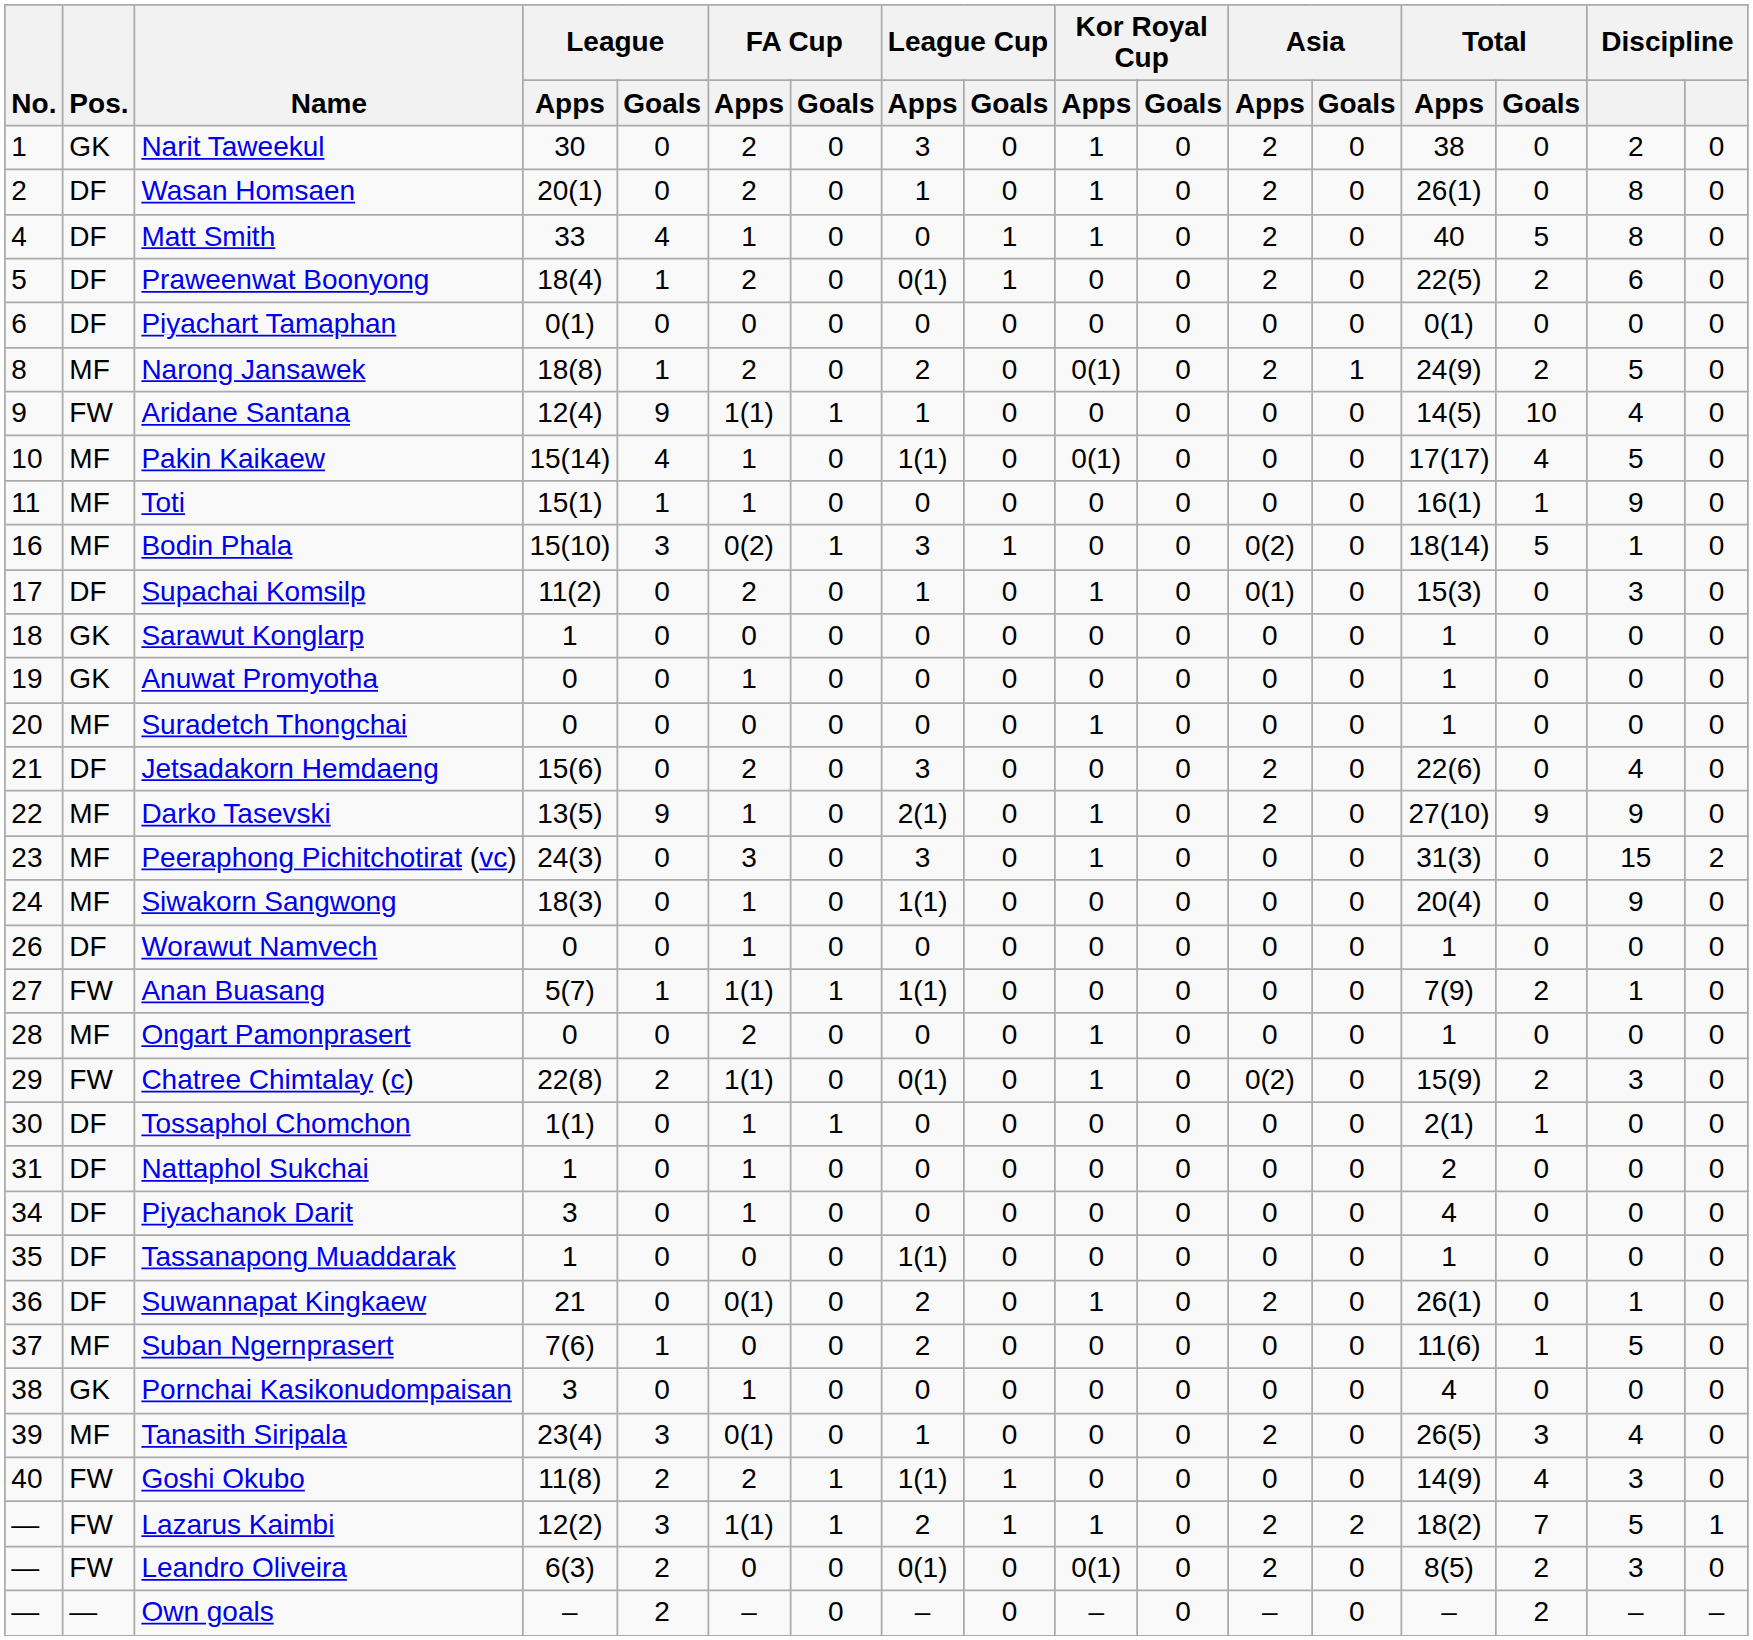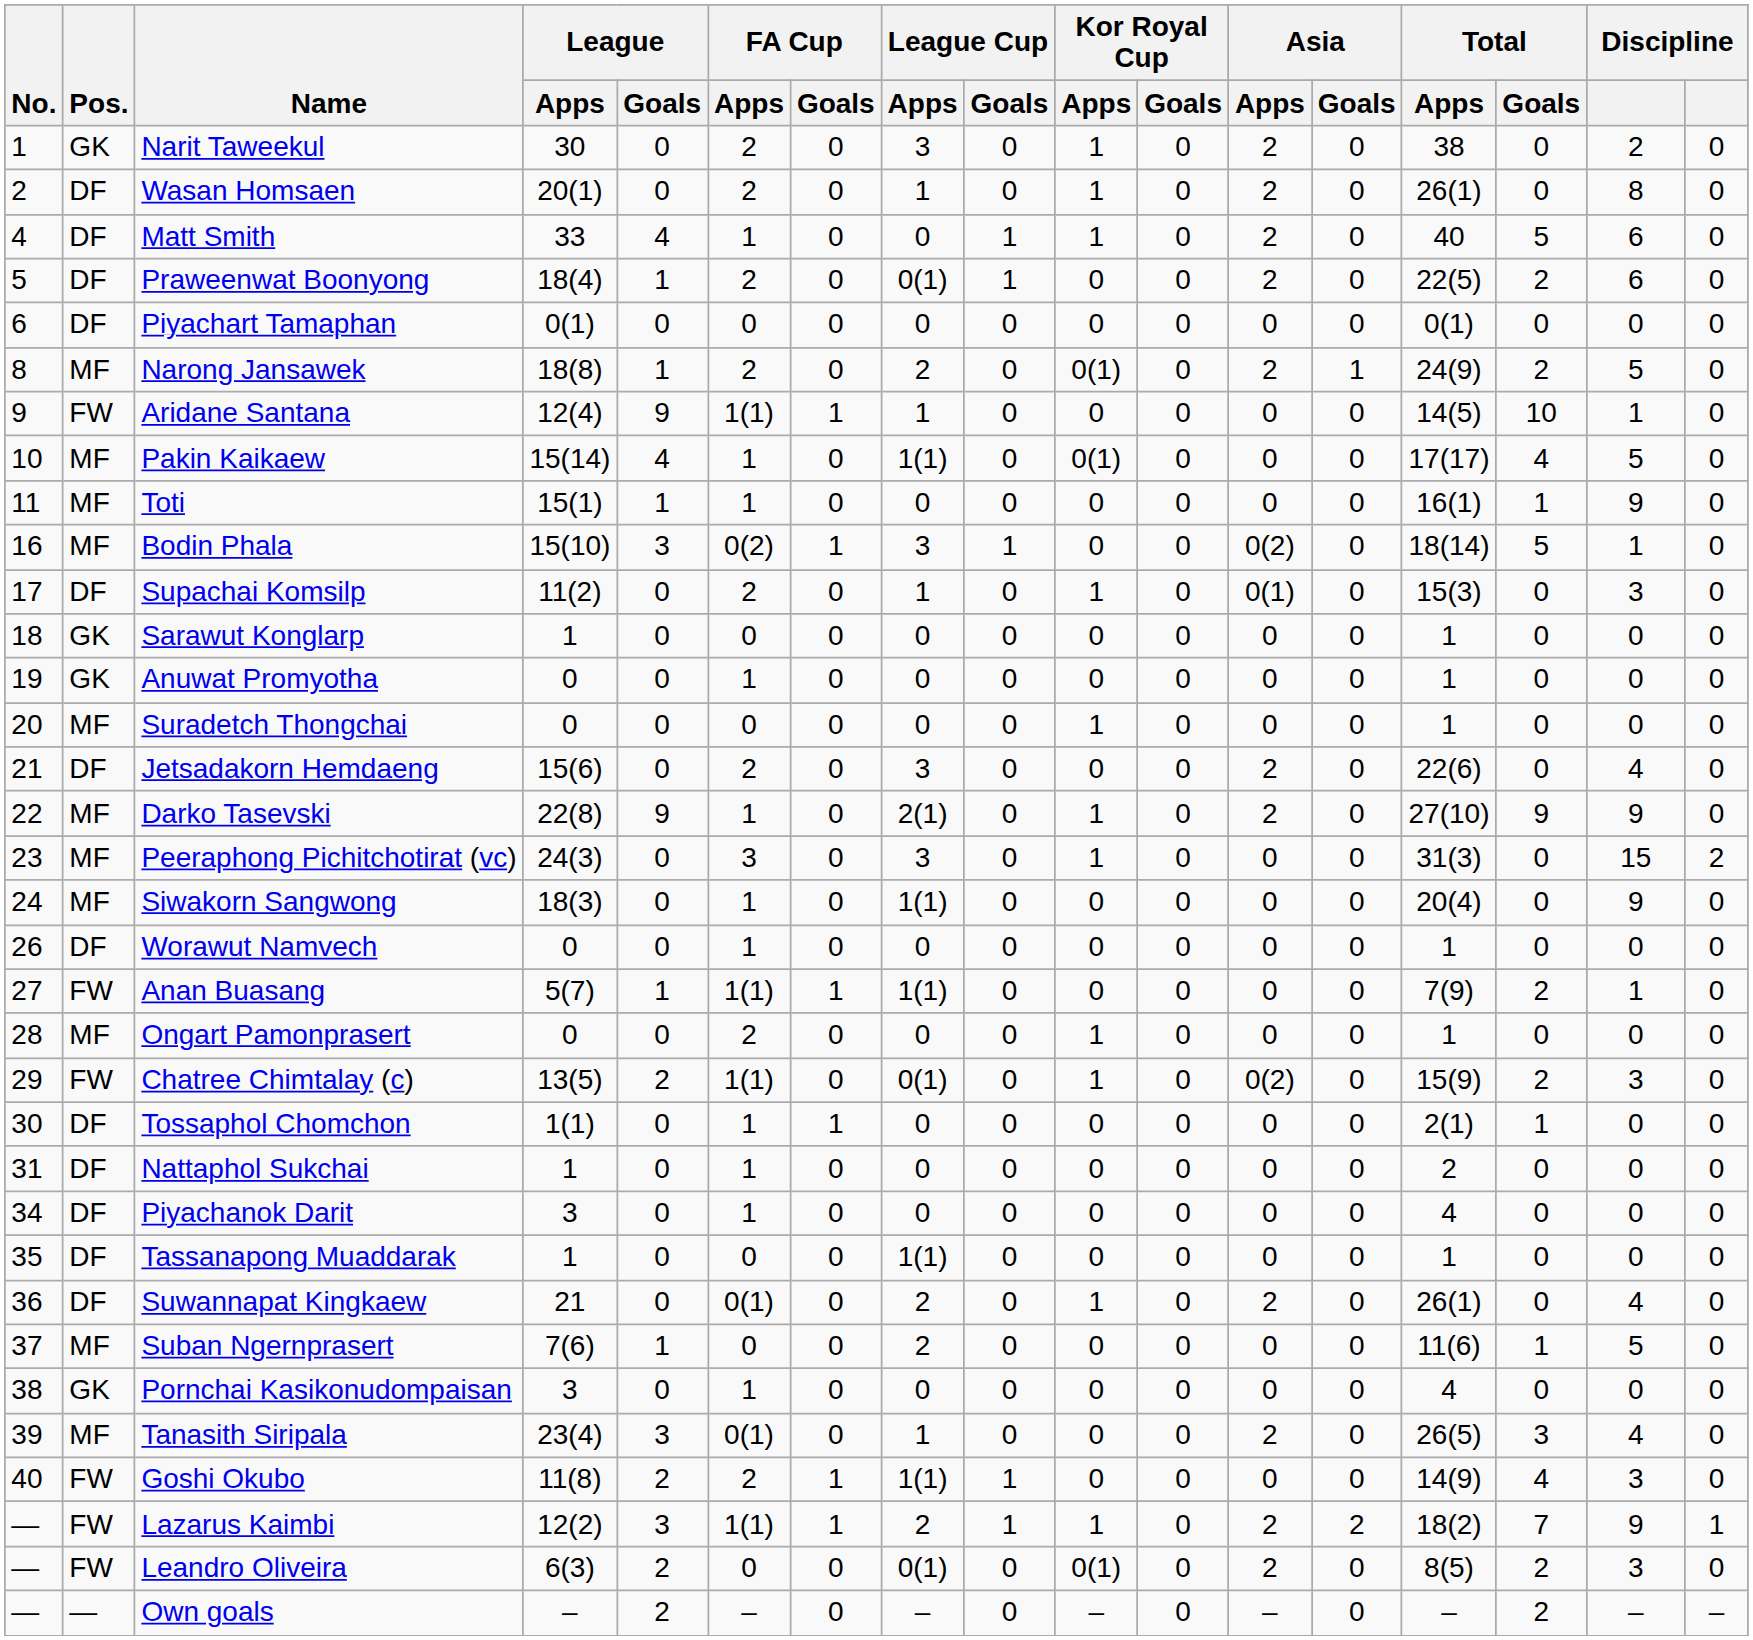Matt Smith | column 16: 8 -> 6
Aridane Santana | column 16: 4 -> 1
Darko Tasevski | League / Apps: 13(5) -> 22(8)
Chatree Chimtalay (c) | League / Apps: 22(8) -> 13(5)
Suwannapat Kingkaew | column 16: 1 -> 4
Lazarus Kaimbi | column 16: 5 -> 9
